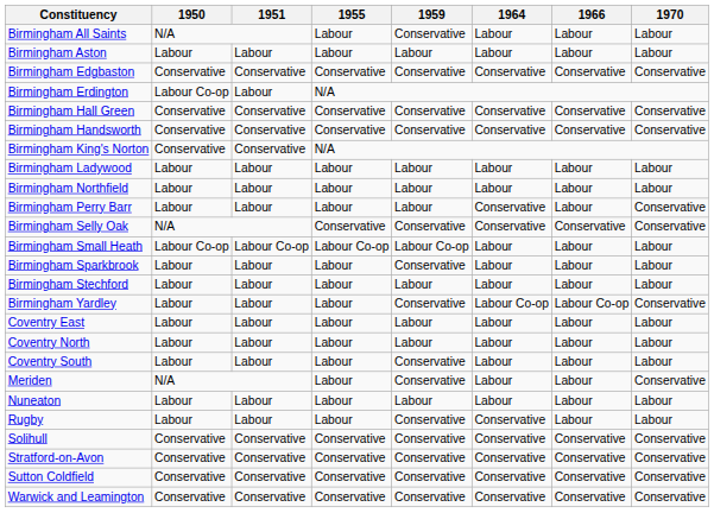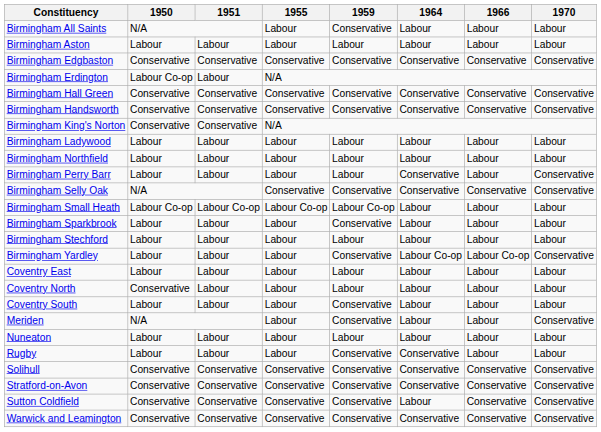Coventry North | 1950: Labour -> Conservative
Sutton Coldfield | 1964: Conservative -> Labour
